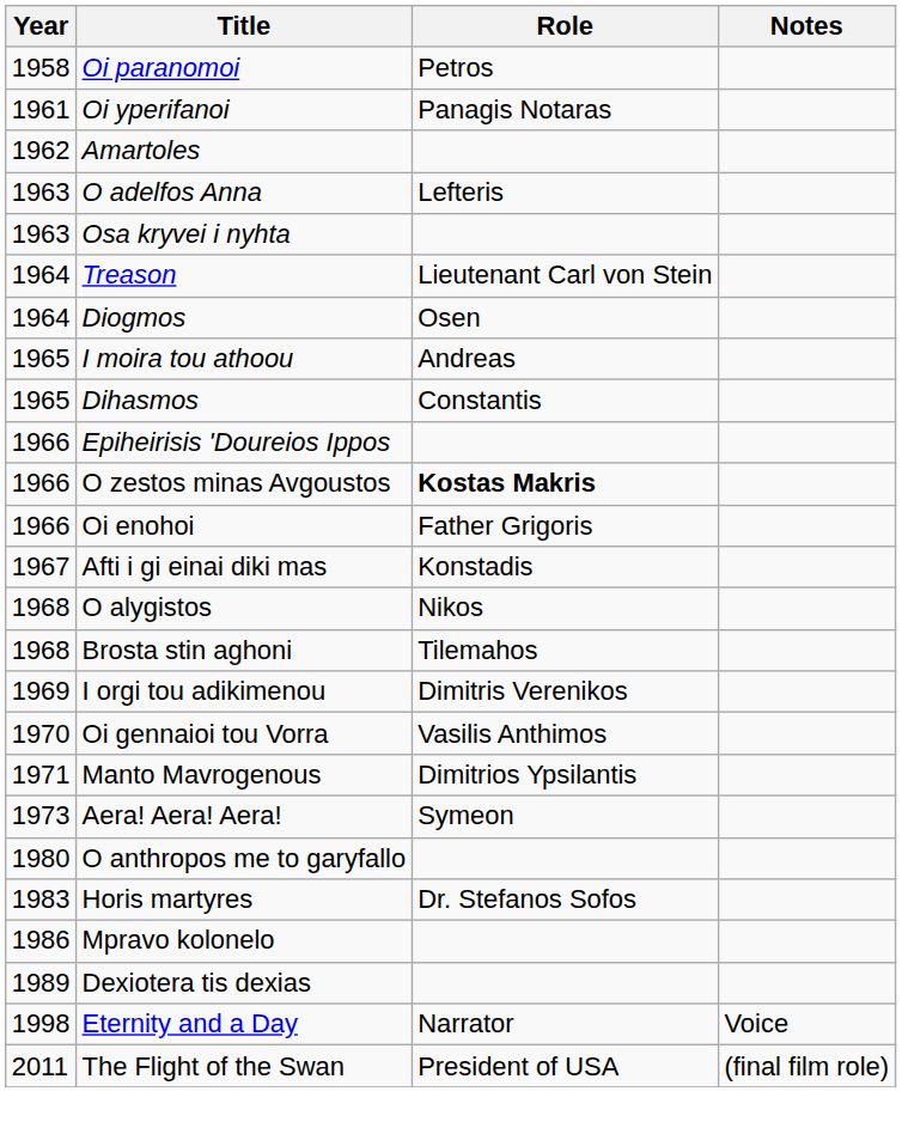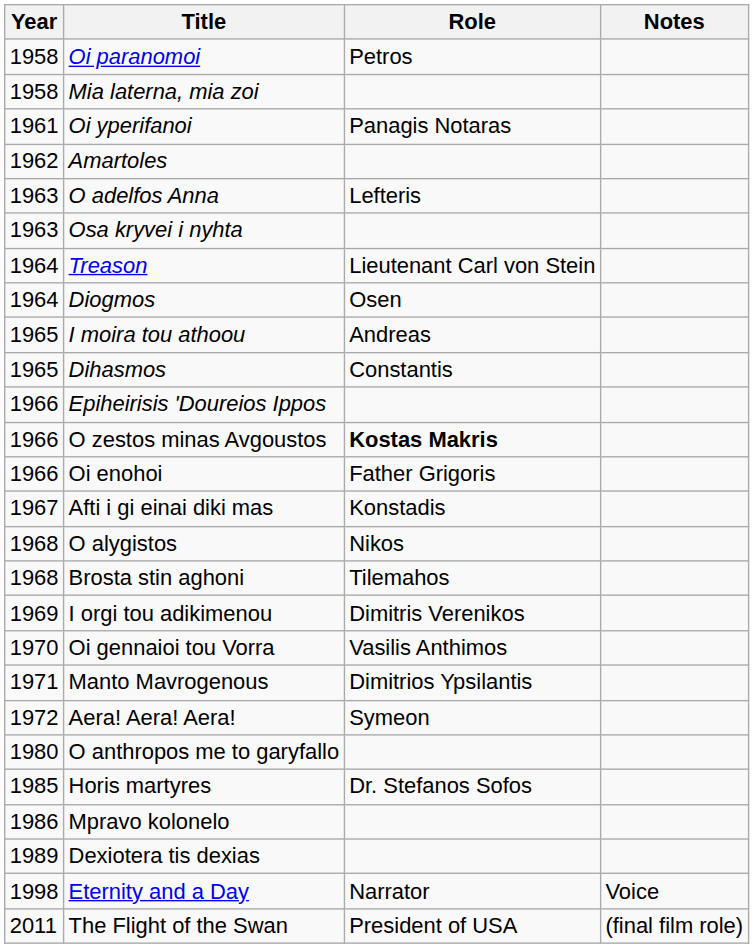+ row: 1958 | Mia laterna, mia zoi
Aera! Aera! Aera! | Year: 1973 -> 1972
Horis martyres | Year: 1983 -> 1985
